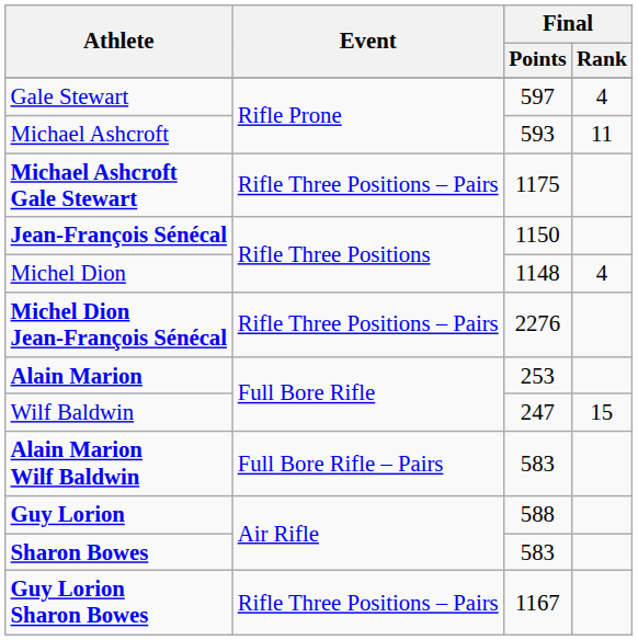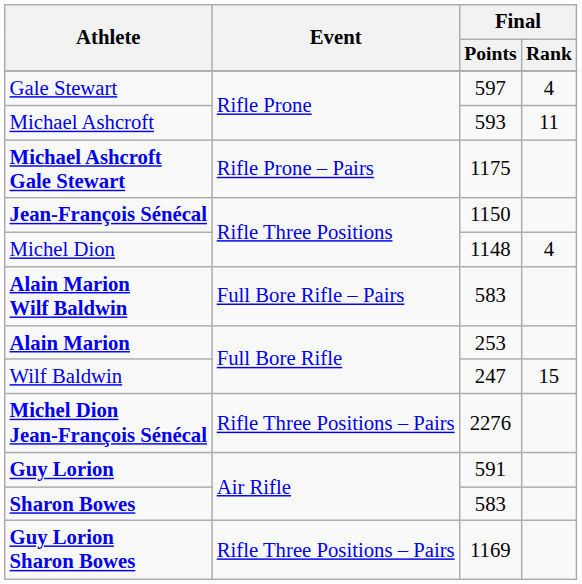Michael Ashcroft Gale Stewart | Event: Rifle Three Positions – Pairs -> Rifle Prone – Pairs
rows swapped: Michel Dion Jean-François Sénécal <-> Alain Marion Wilf Baldwin
Guy Lorion | Final / Points: 588 -> 591
Guy Lorion Sharon Bowes | Final / Points: 1167 -> 1169
